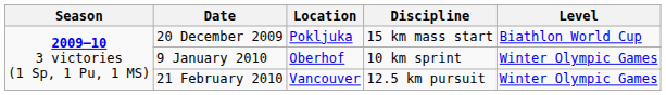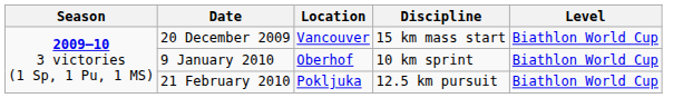20 December 2009 | Location: Pokljuka -> Vancouver
9 January 2010 | Level: Winter Olympic Games -> Biathlon World Cup
21 February 2010 | Location: Vancouver -> Pokljuka
21 February 2010 | Level: Winter Olympic Games -> Biathlon World Cup
